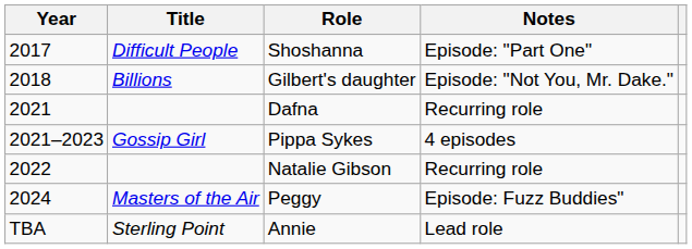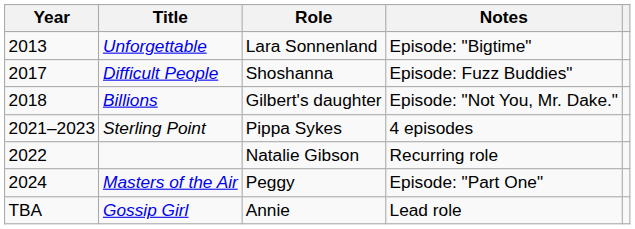+ row: 2013 | Unforgettable | Lara Sonnenland | Episode: "Bigtime"
Shoshanna | Notes: Episode: "Part One" -> Episode: Fuzz Buddies"
- row: 2021 | Dafna | Recurring role
Pippa Sykes | Title: Gossip Girl -> Sterling Point
Peggy | Notes: Episode: Fuzz Buddies" -> Episode: "Part One"
Annie | Title: Sterling Point -> Gossip Girl
